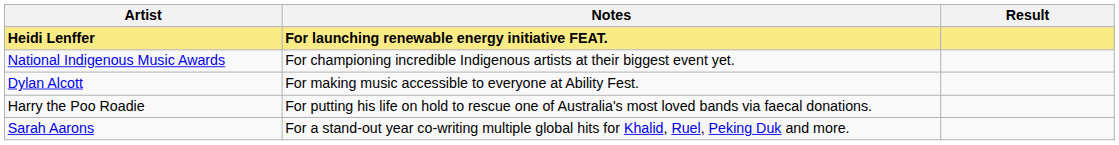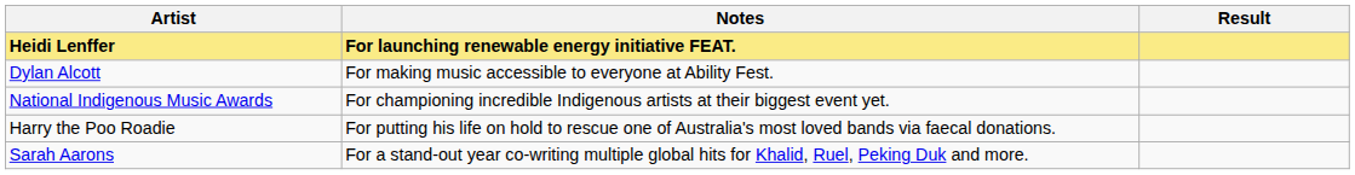rows swapped: Dylan Alcott <-> National Indigenous Music Awards
